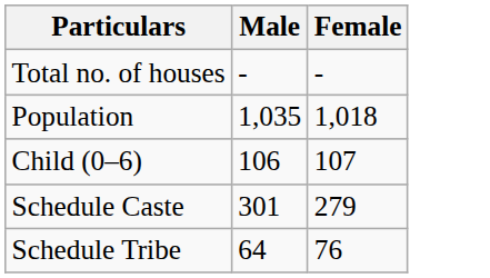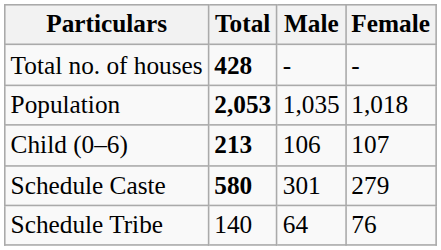+ column: Total | 428 | 2,053 | 213 | 580 | 140
